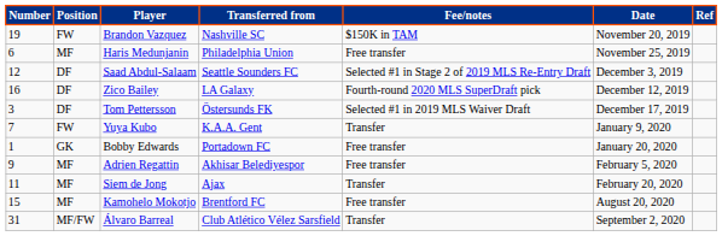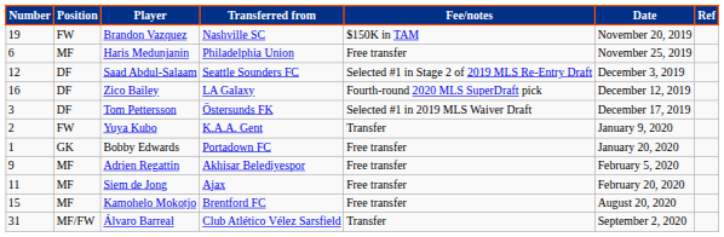Yuya Kubo | Number: 7 -> 2
Siem de Jong | Fee/notes: Transfer -> Free transfer
